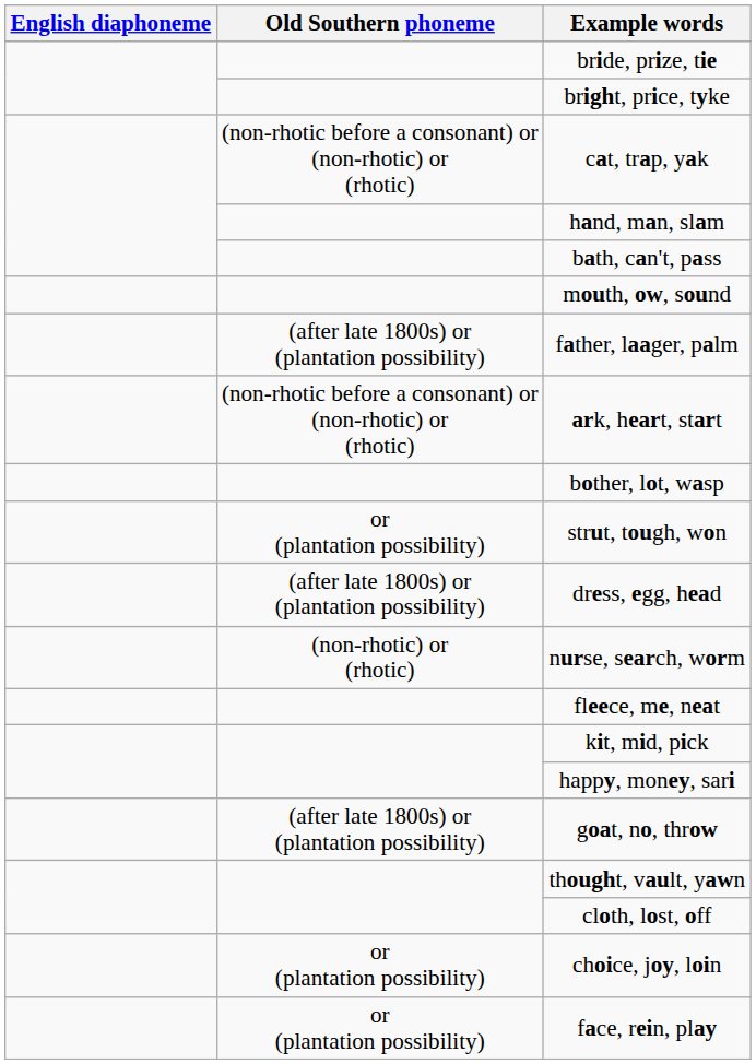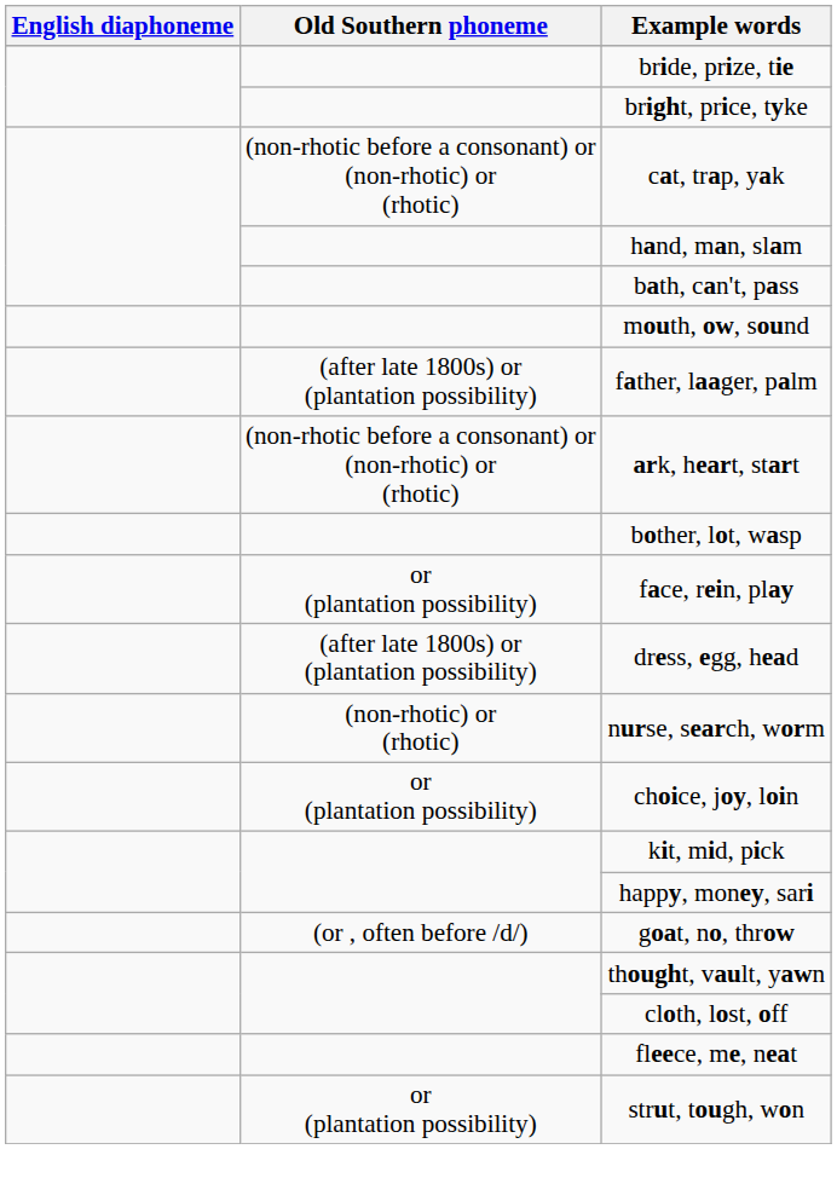rows swapped: face, rein, play <-> strut, tough, won
rows swapped: fleece, me, neat <-> choice, joy, loin
goat, no, throw | Old Southern phoneme: (after late 1800s) or (plantation possibility) -> (or , often before /d/)
